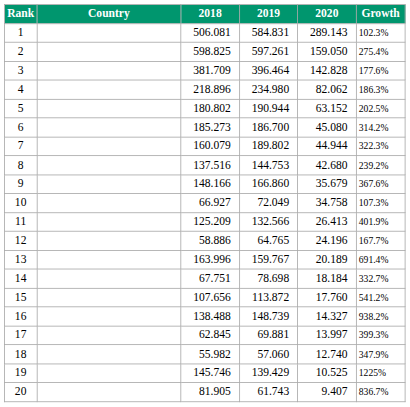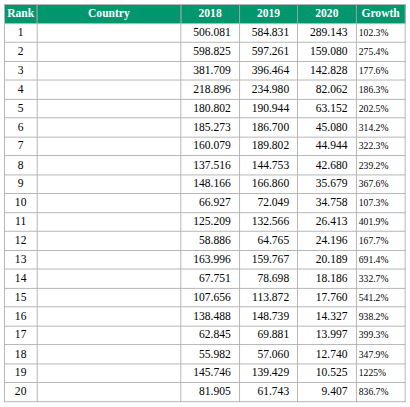2 | 2020: 159.050 -> 159.080
14 | 2020: 18.184 -> 18.186
